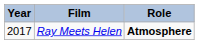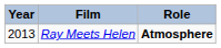Ray Meets Helen | Year: 2017 -> 2013
